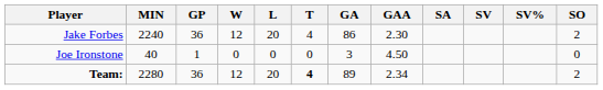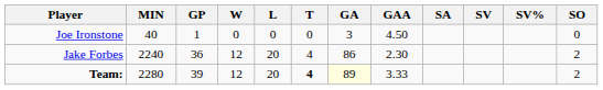rows swapped: Jake Forbes <-> Joe Ironstone
Team: | GP: 36 -> 39
Team: | GA: no background -> lightyellow background
Team: | GAA: 2.34 -> 3.33
